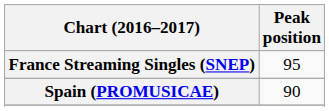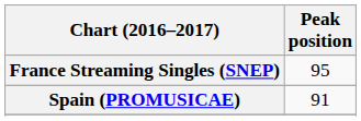Spain (PROMUSICAE) | Peak position: 90 -> 91
